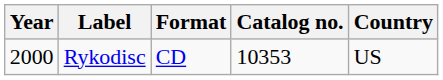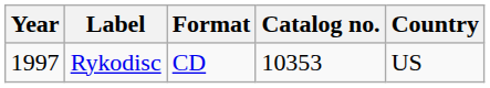Rykodisc | Year: 2000 -> 1997
